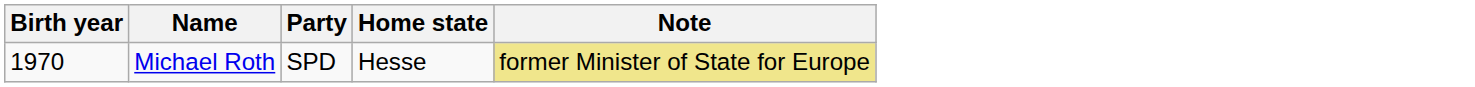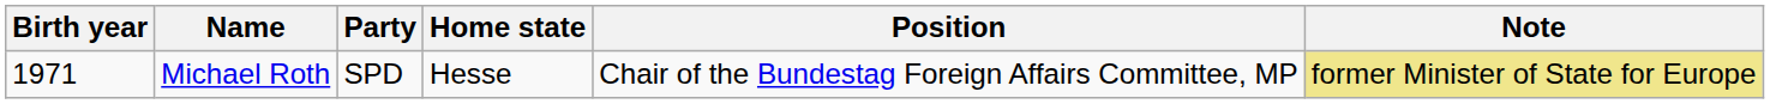+ column: Position | Chair of the Bundestag Foreign Affairs Committee, MP
Michael Roth | Birth year: 1970 -> 1971
